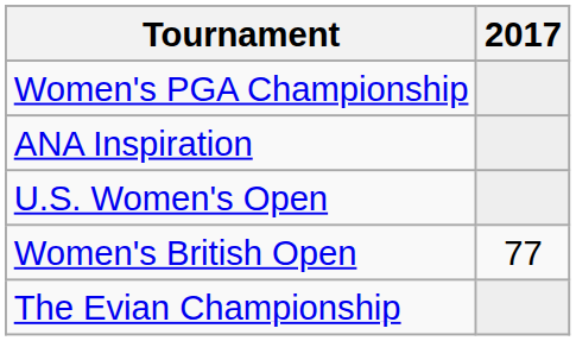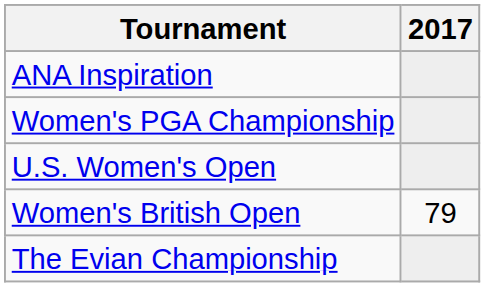rows swapped: ANA Inspiration <-> Women's PGA Championship
Women's British Open | 2017: 77 -> 79
